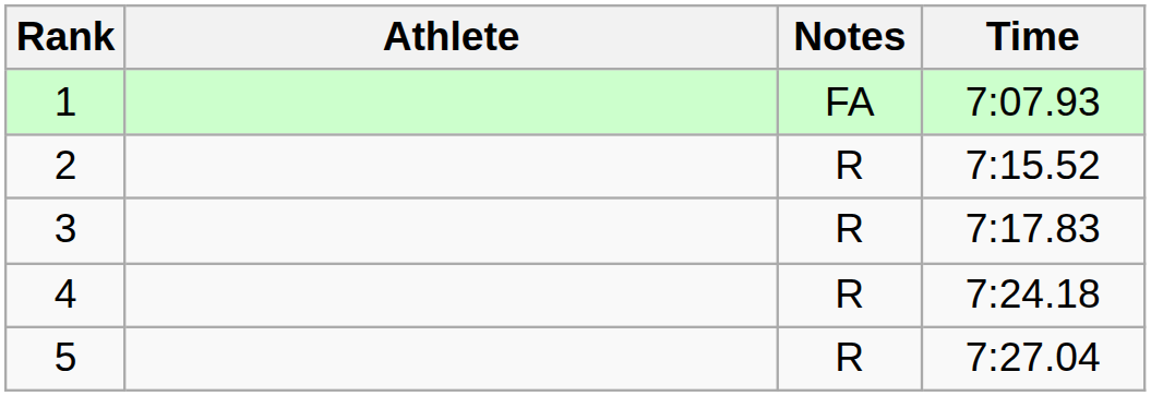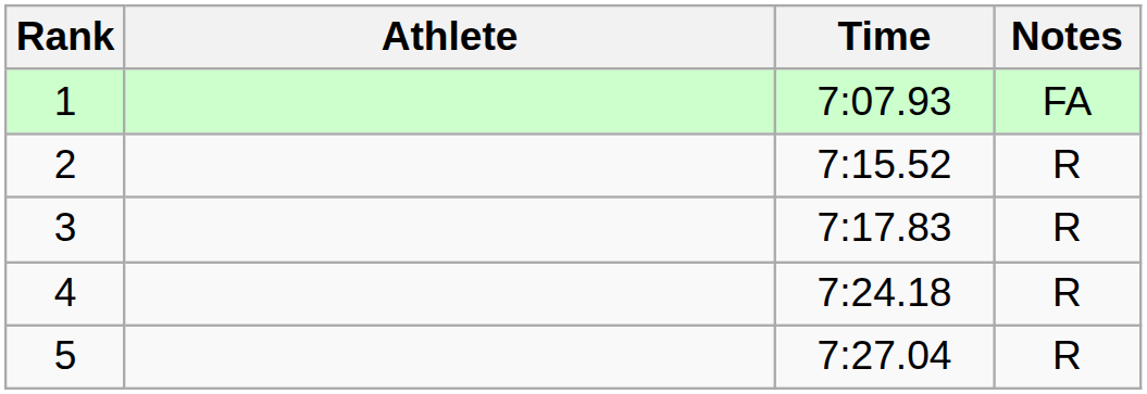columns swapped: Time <-> Notes
